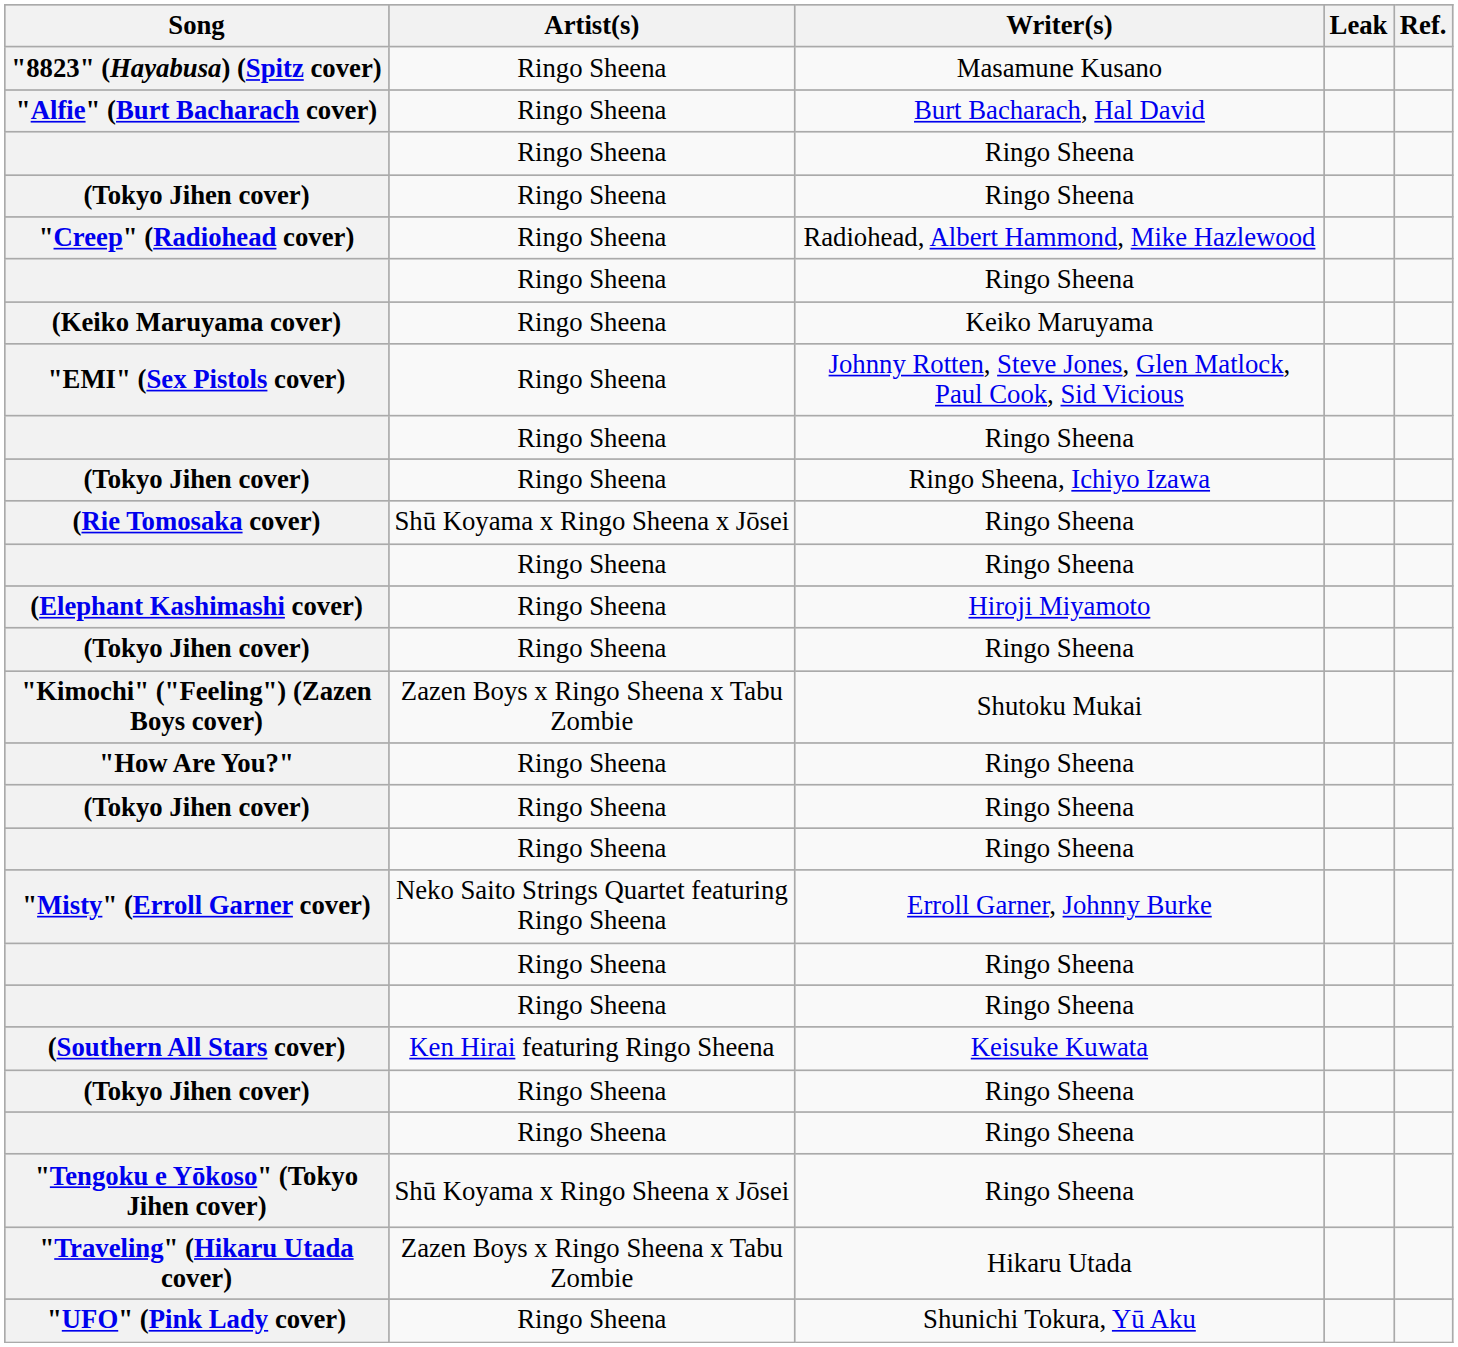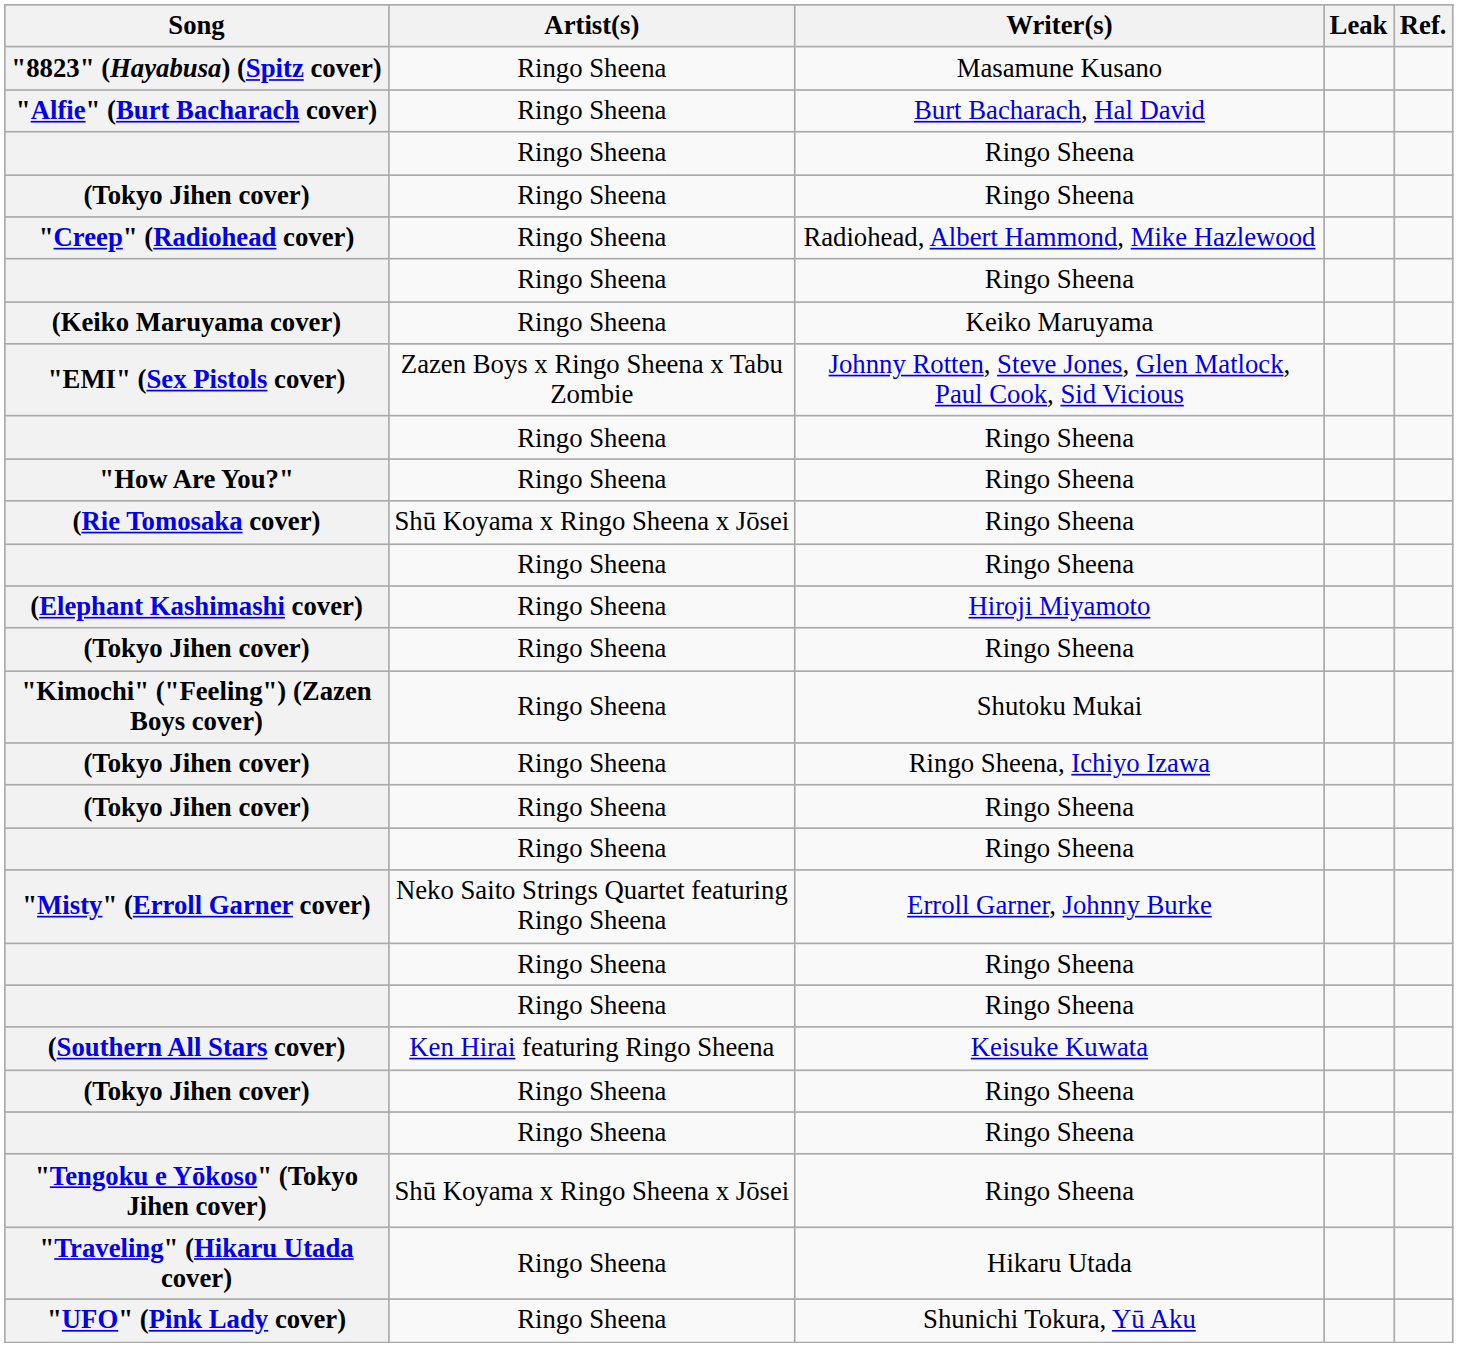"EMI" (Sex Pistols cover) | Artist(s): Ringo Sheena -> Zazen Boys x Ringo Sheena x Tabu Zombie
rows swapped: "How Are You?" <-> (Tokyo Jihen cover) / Ringo Sheena, Ichiyo Izawa
"Kimochi" ("Feeling") (Zazen Boys cover) | Artist(s): Zazen Boys x Ringo Sheena x Tabu Zombie -> Ringo Sheena
"Traveling" (Hikaru Utada cover) | Artist(s): Zazen Boys x Ringo Sheena x Tabu Zombie -> Ringo Sheena
